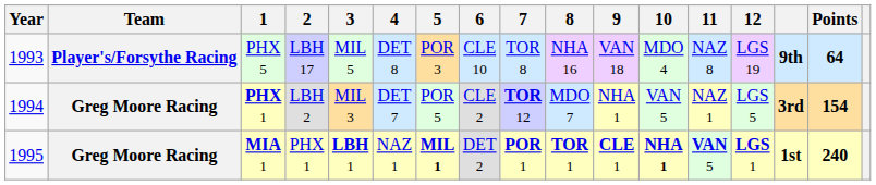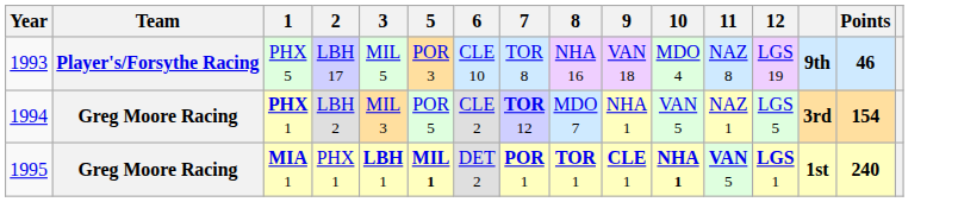- column: 4 | DET 8 | DET 7 | NAZ 1
PHX 5 | Points: 64 -> 46
